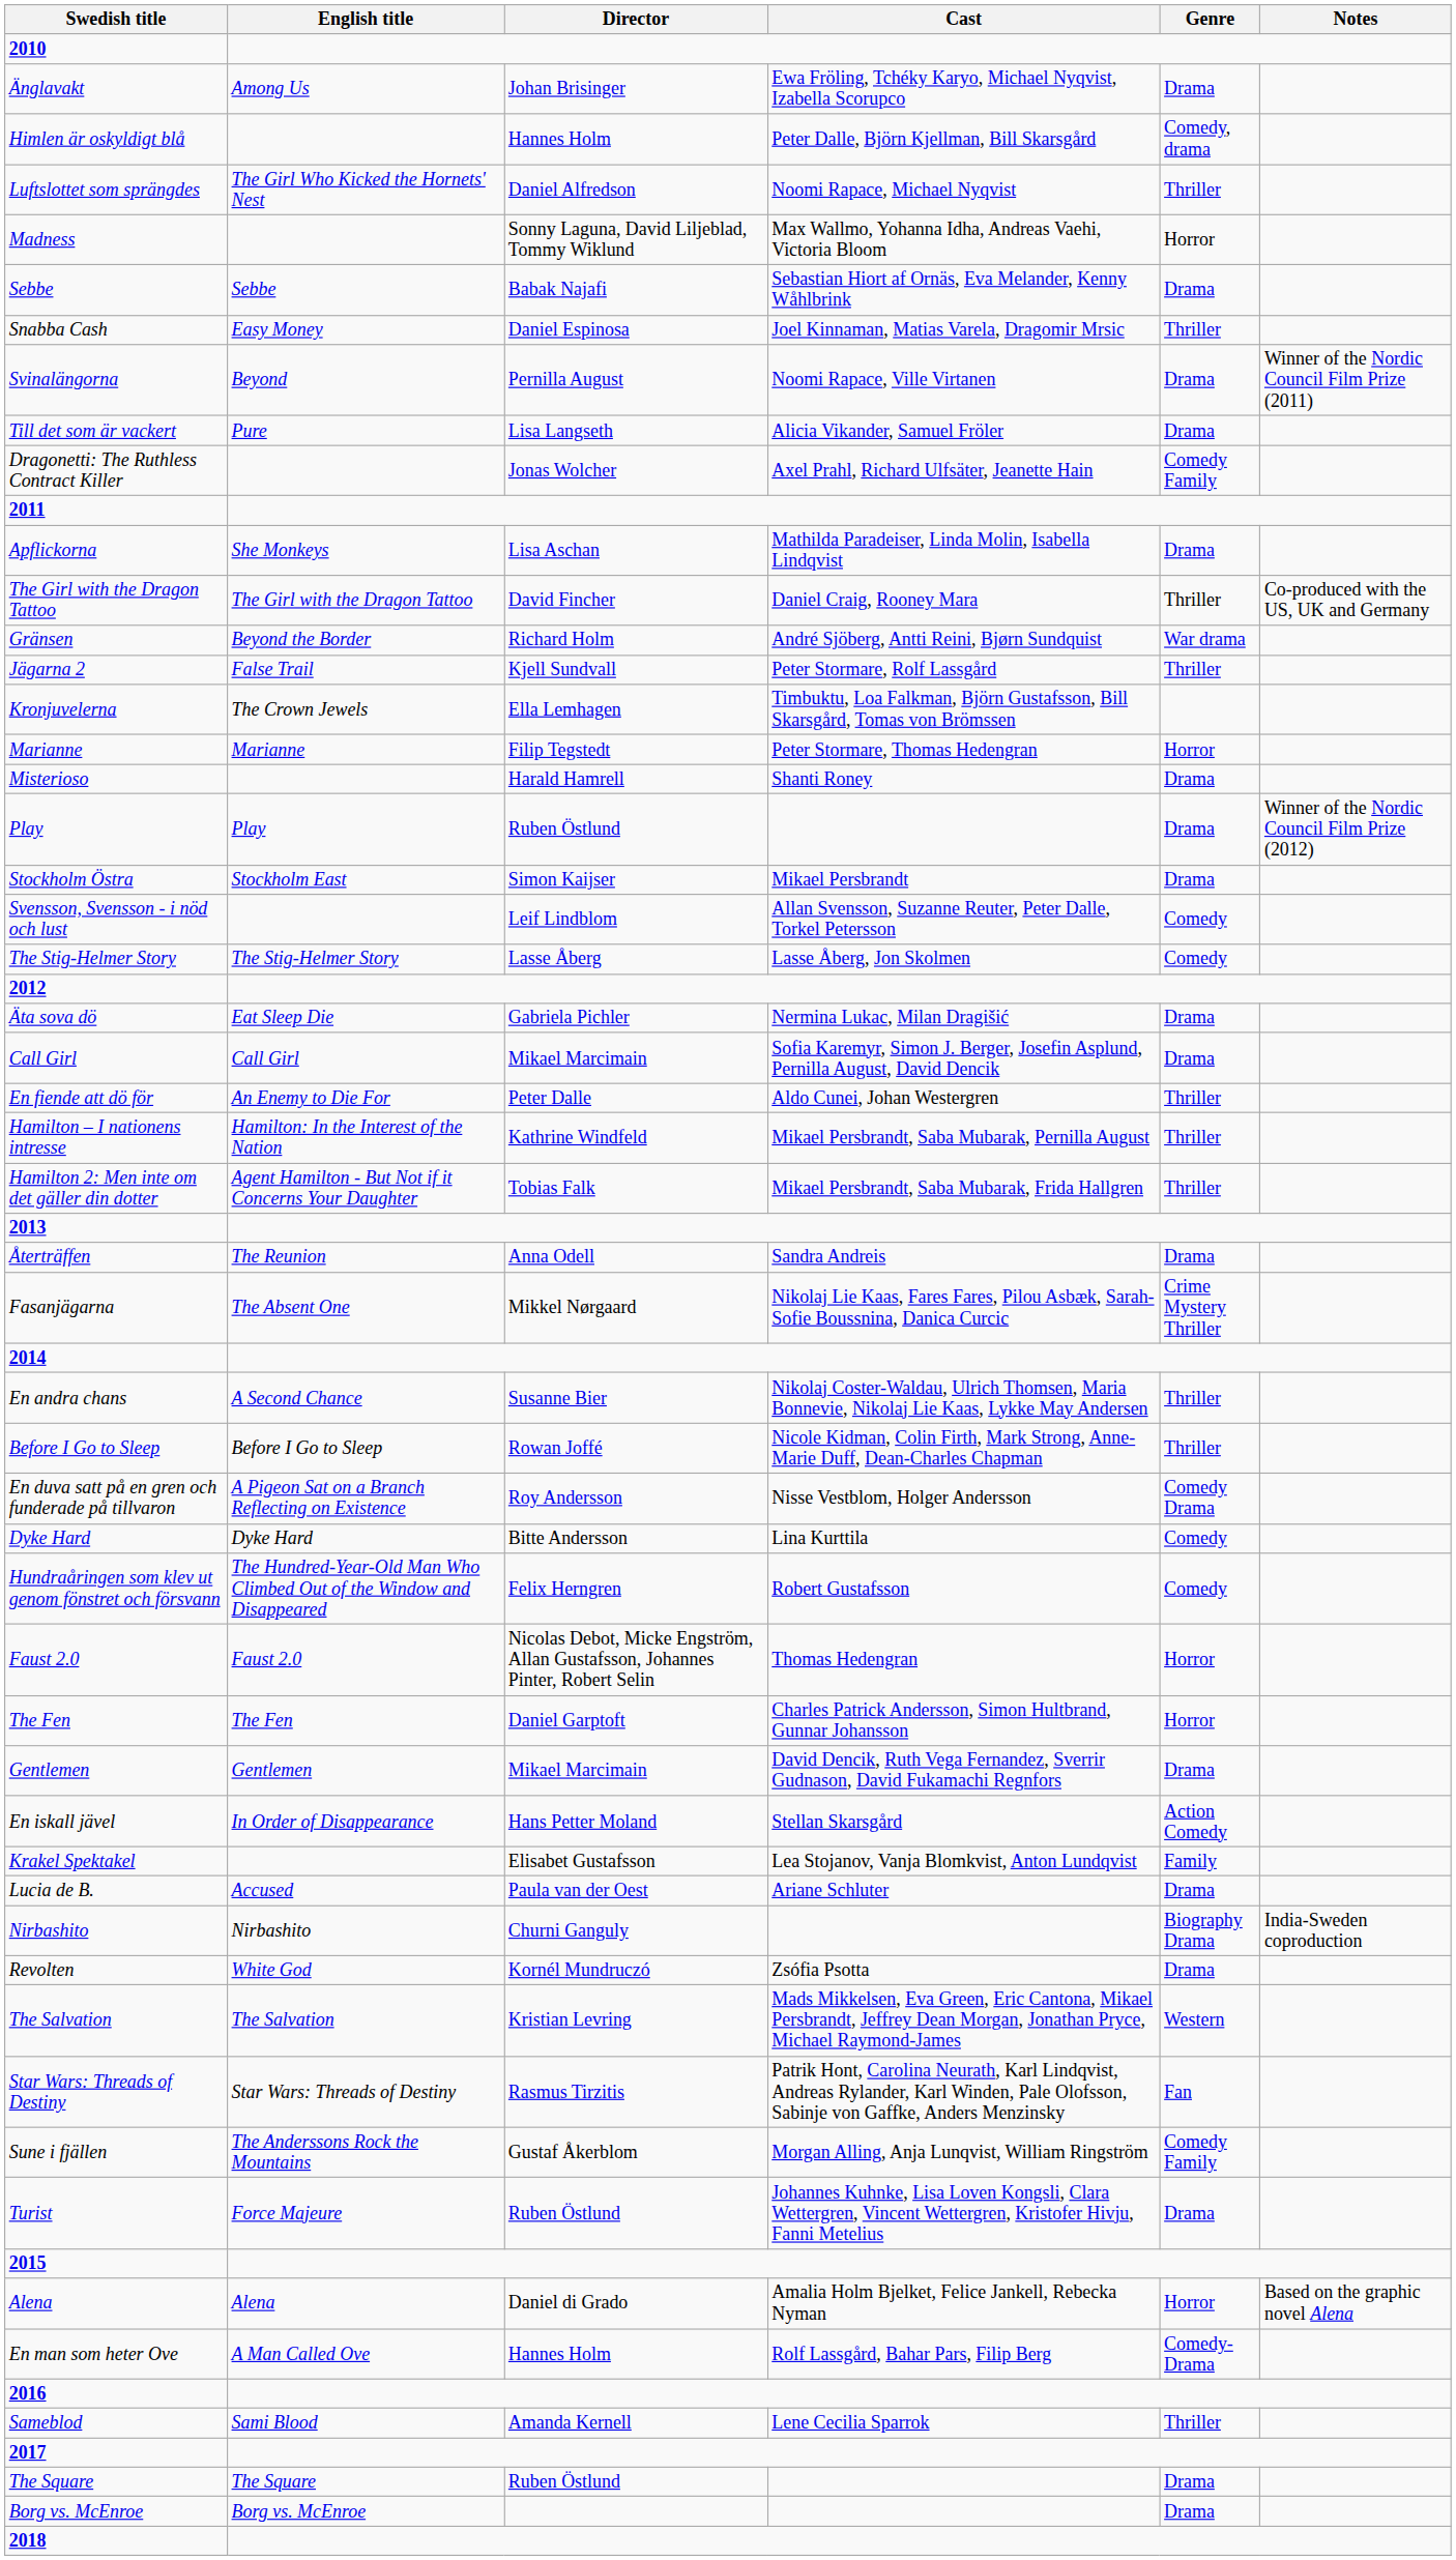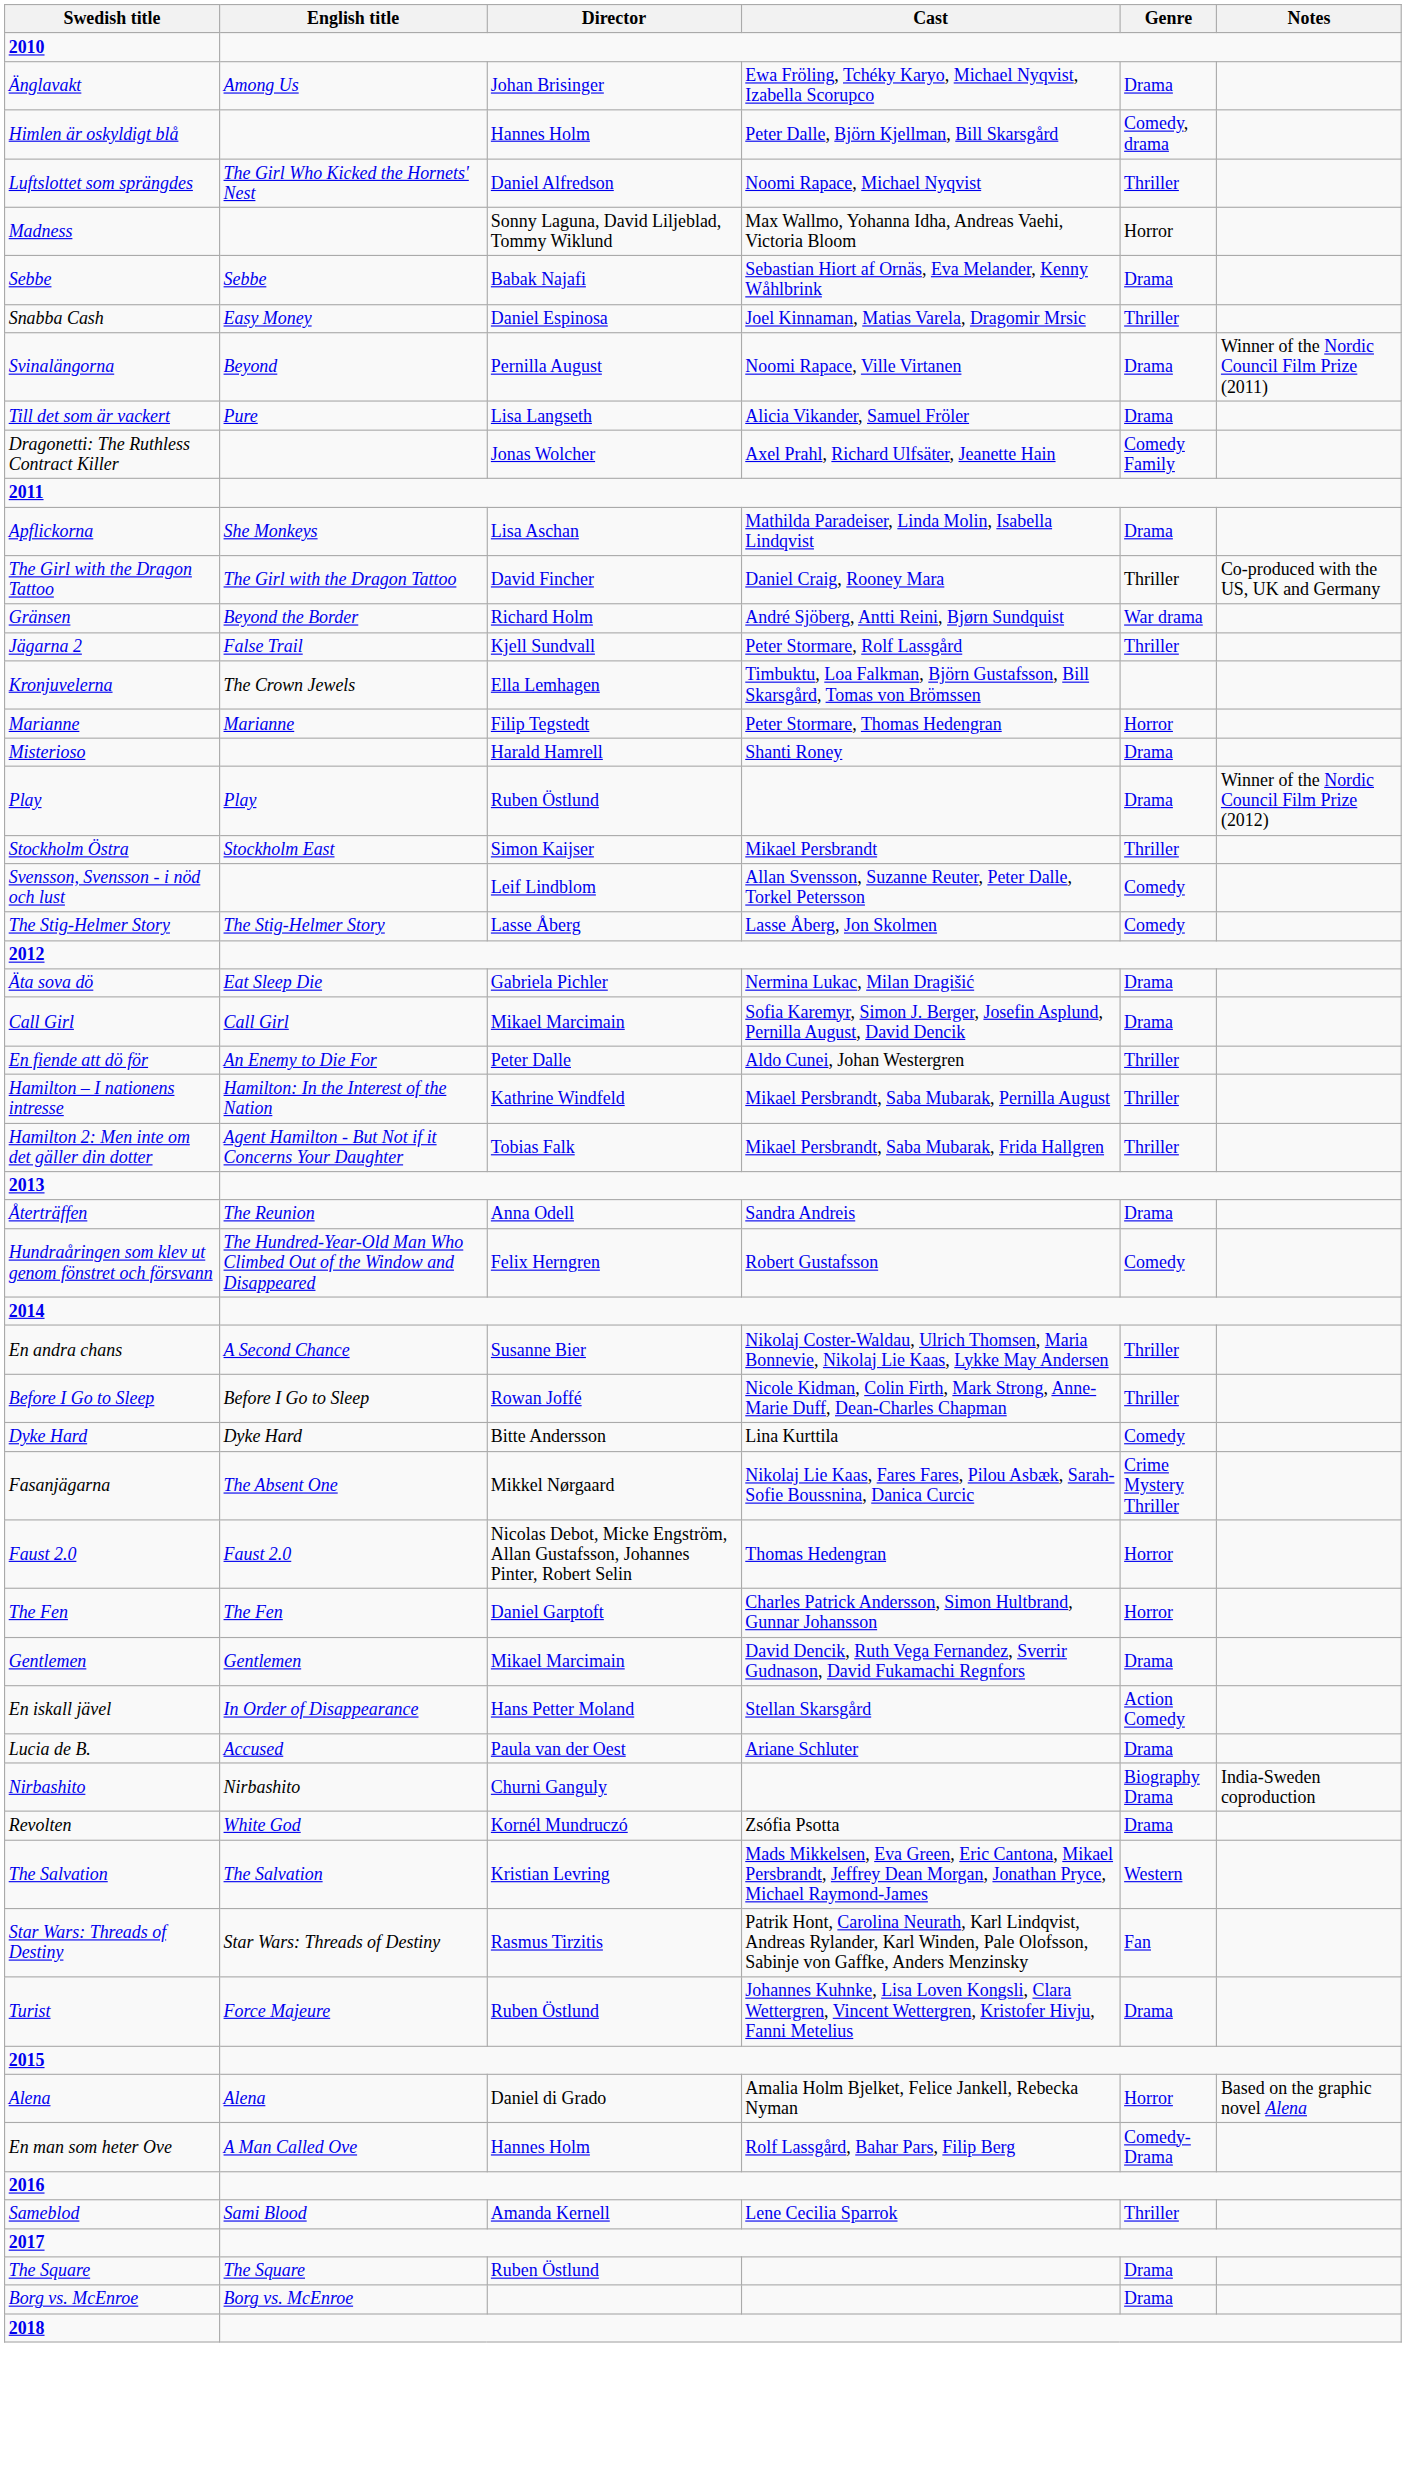Stockholm Östra | Genre: Drama -> Thriller
rows swapped: Hundraåringen som klev ut genom fönstret och försvann <-> Fasanjägarna
- row: En duva satt på en gren och funderade på tillvaron | A Pigeon Sat on a Branch Reflecting on Existence | Roy Andersson | Nisse Vestblom, Holger Andersson | Comedy Drama
- row: Krakel Spektakel | Elisabet Gustafsson | Lea Stojanov, Vanja Blomkvist, Anton Lundqvist | Family
- row: Sune i fjällen | The Anderssons Rock the Mountains | Gustaf Åkerblom | Morgan Alling, Anja Lunqvist, William Ringström | Comedy Family
